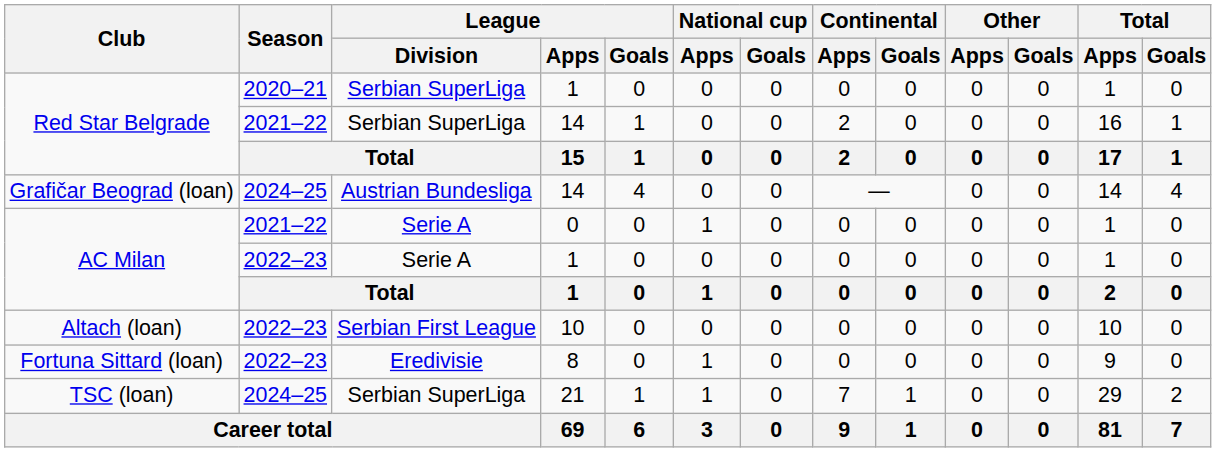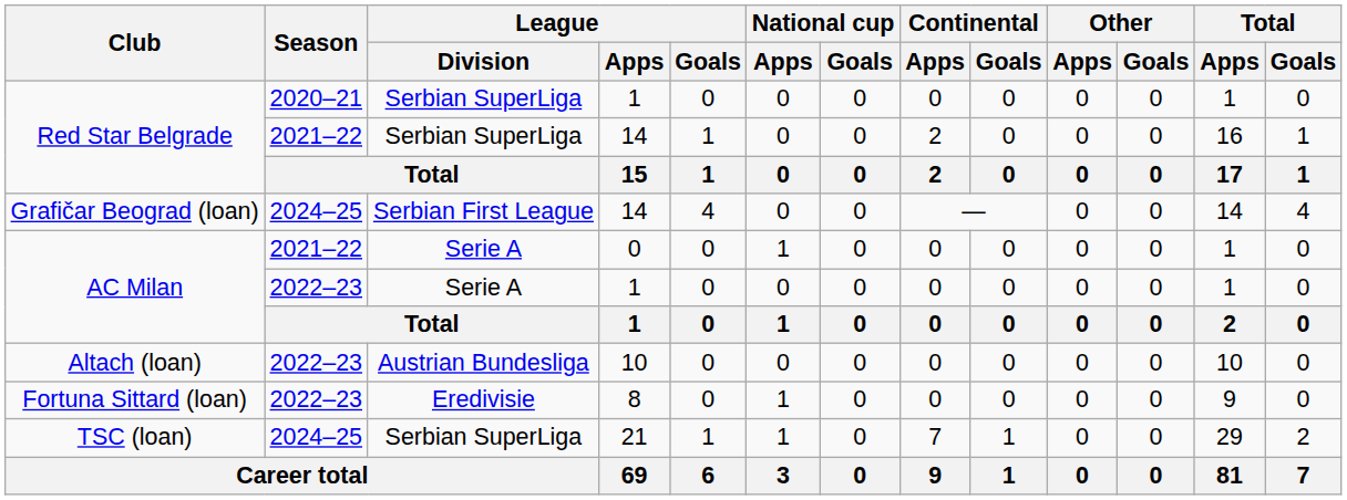Grafičar Beograd (loan) | League / Division: Austrian Bundesliga -> Serbian First League
Altach (loan) | League / Division: Serbian First League -> Austrian Bundesliga
